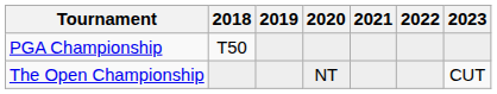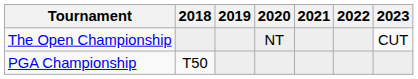rows swapped: PGA Championship <-> The Open Championship
